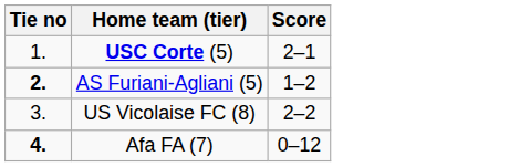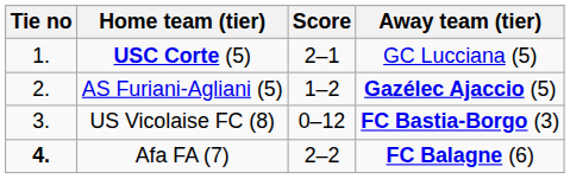+ column: Away team (tier) | GC Lucciana (5) | Gazélec Ajaccio (5) | FC Bastia-Borgo (3) | FC Balagne (6)
AS Furiani-Agliani (5) | Tie no: bold -> normal
US Vicolaise FC (8) | Score: 2–2 -> 0–12
Afa FA (7) | Score: 0–12 -> 2–2
